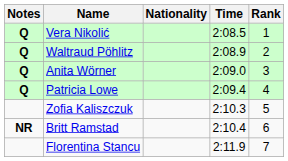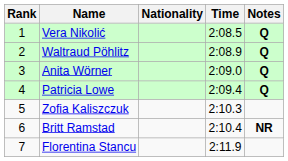columns swapped: Rank <-> Notes
